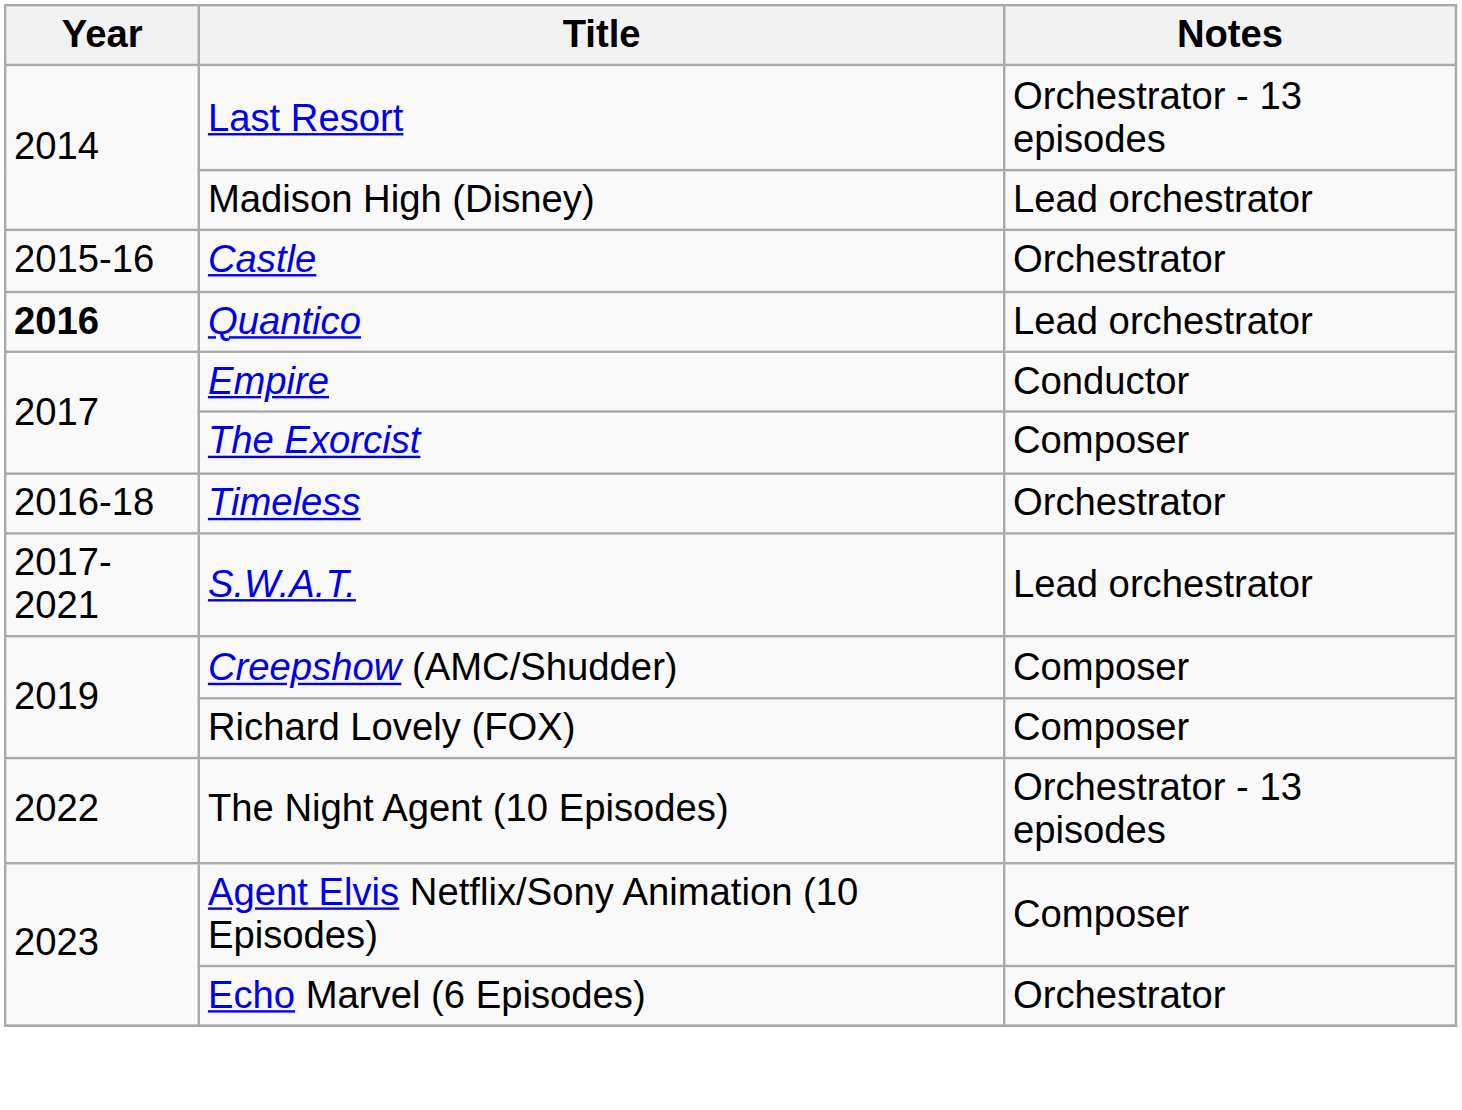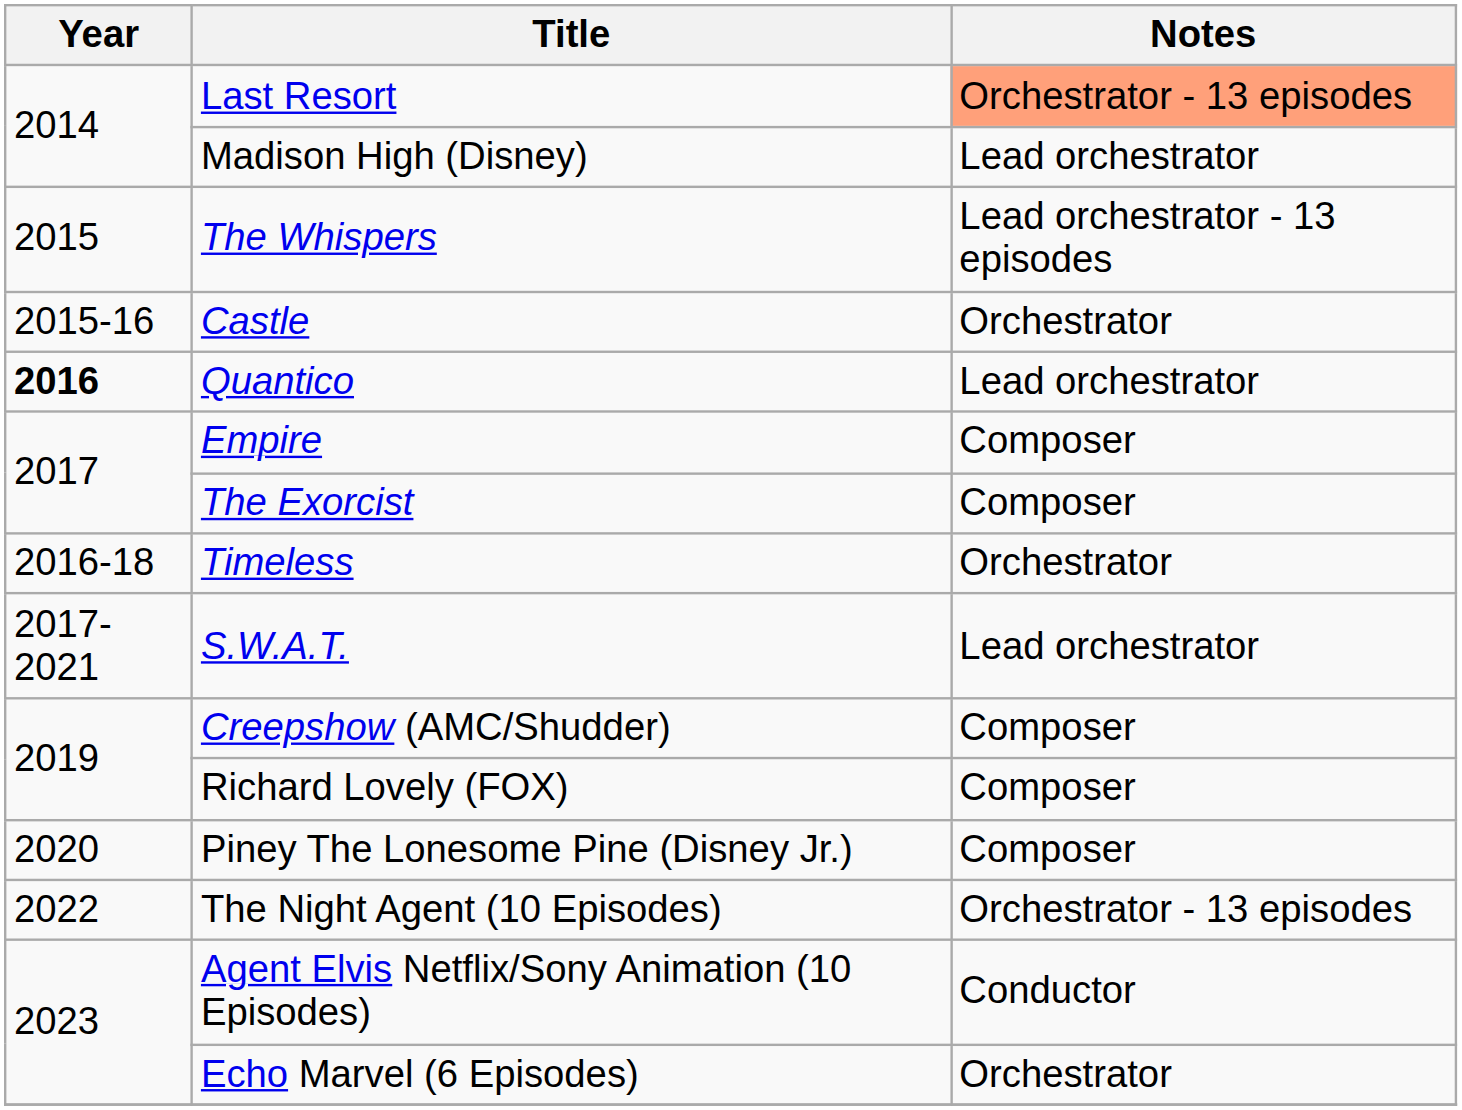Last Resort | Notes: no background -> lightsalmon background
+ row: 2015 | The Whispers | Lead orchestrator - 13 episodes
Empire | Notes: Conductor -> Composer
+ row: 2020 | Piney The Lonesome Pine (Disney Jr.) | Composer
Agent Elvis Netflix/Sony Animation (10 Episodes) | Notes: Composer -> Conductor
